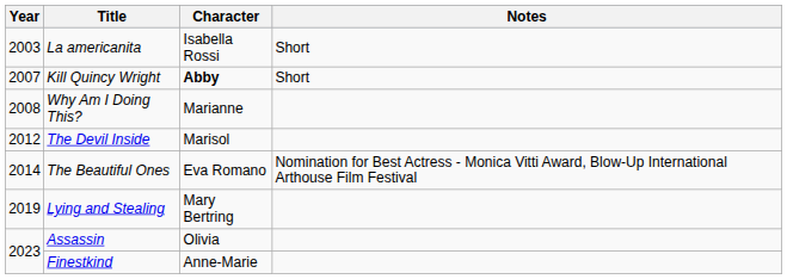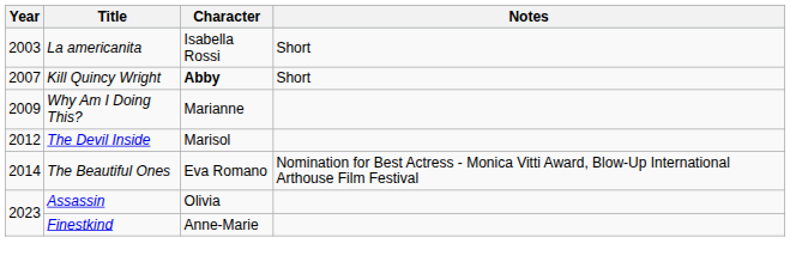Why Am I Doing This? | Year: 2008 -> 2009
- row: 2019 | Lying and Stealing | Mary Bertring
